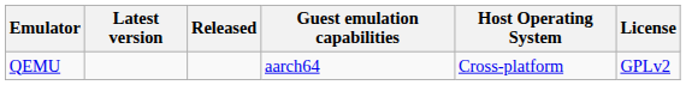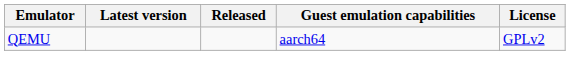- column: Host Operating System | Cross-platform
